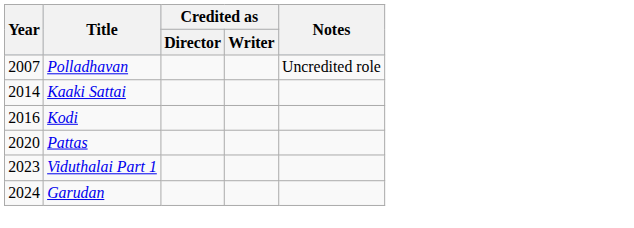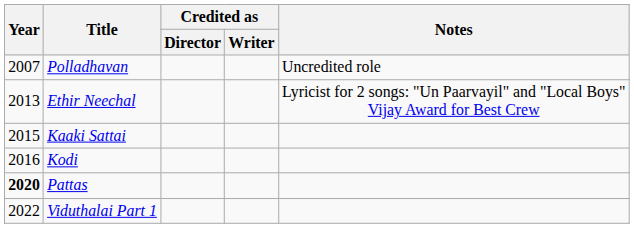+ row: 2013 | Ethir Neechal | Lyricist for 2 songs: "Un Paarvayil" and "Local Boys" Vijay Award for Best Crew
Kaaki Sattai | Year: 2014 -> 2015
Pattas | Year: normal -> bold
Viduthalai Part 1 | Year: 2023 -> 2022
- row: 2024 | Garudan
